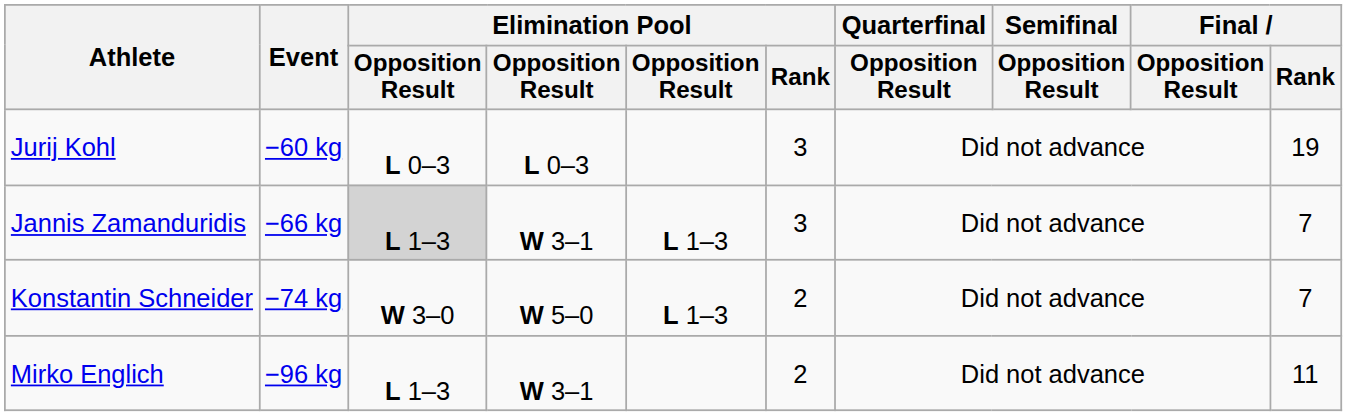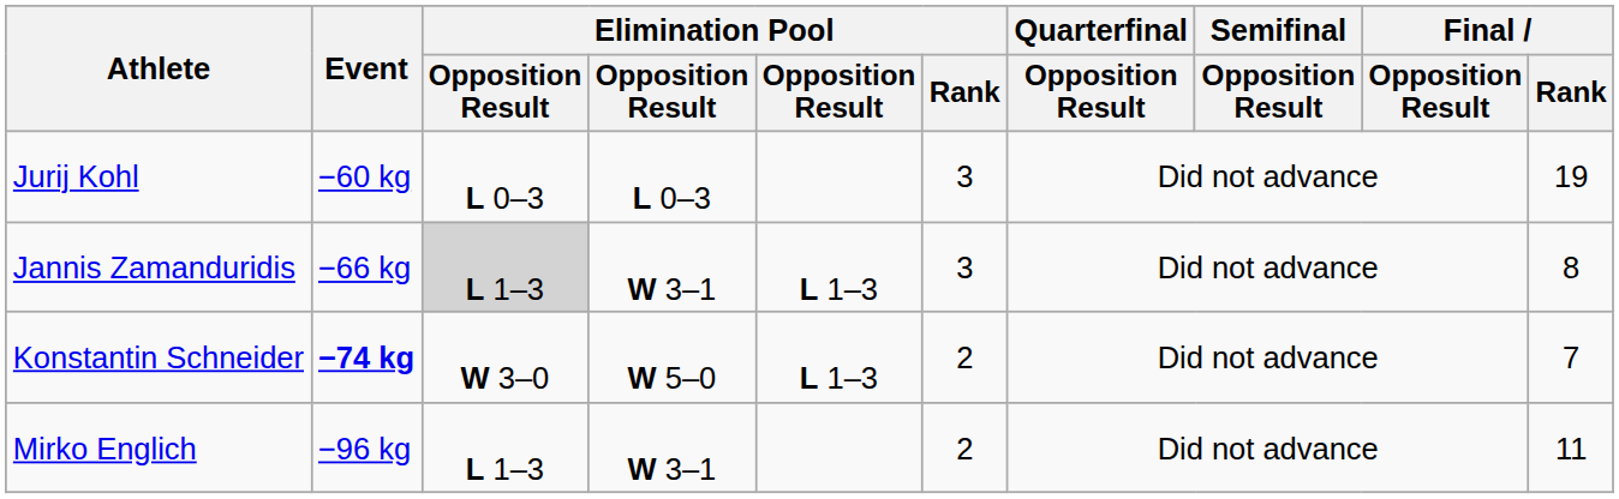Jannis Zamanduridis | Final / Rank: 7 -> 8
Konstantin Schneider | Event: normal -> bold
